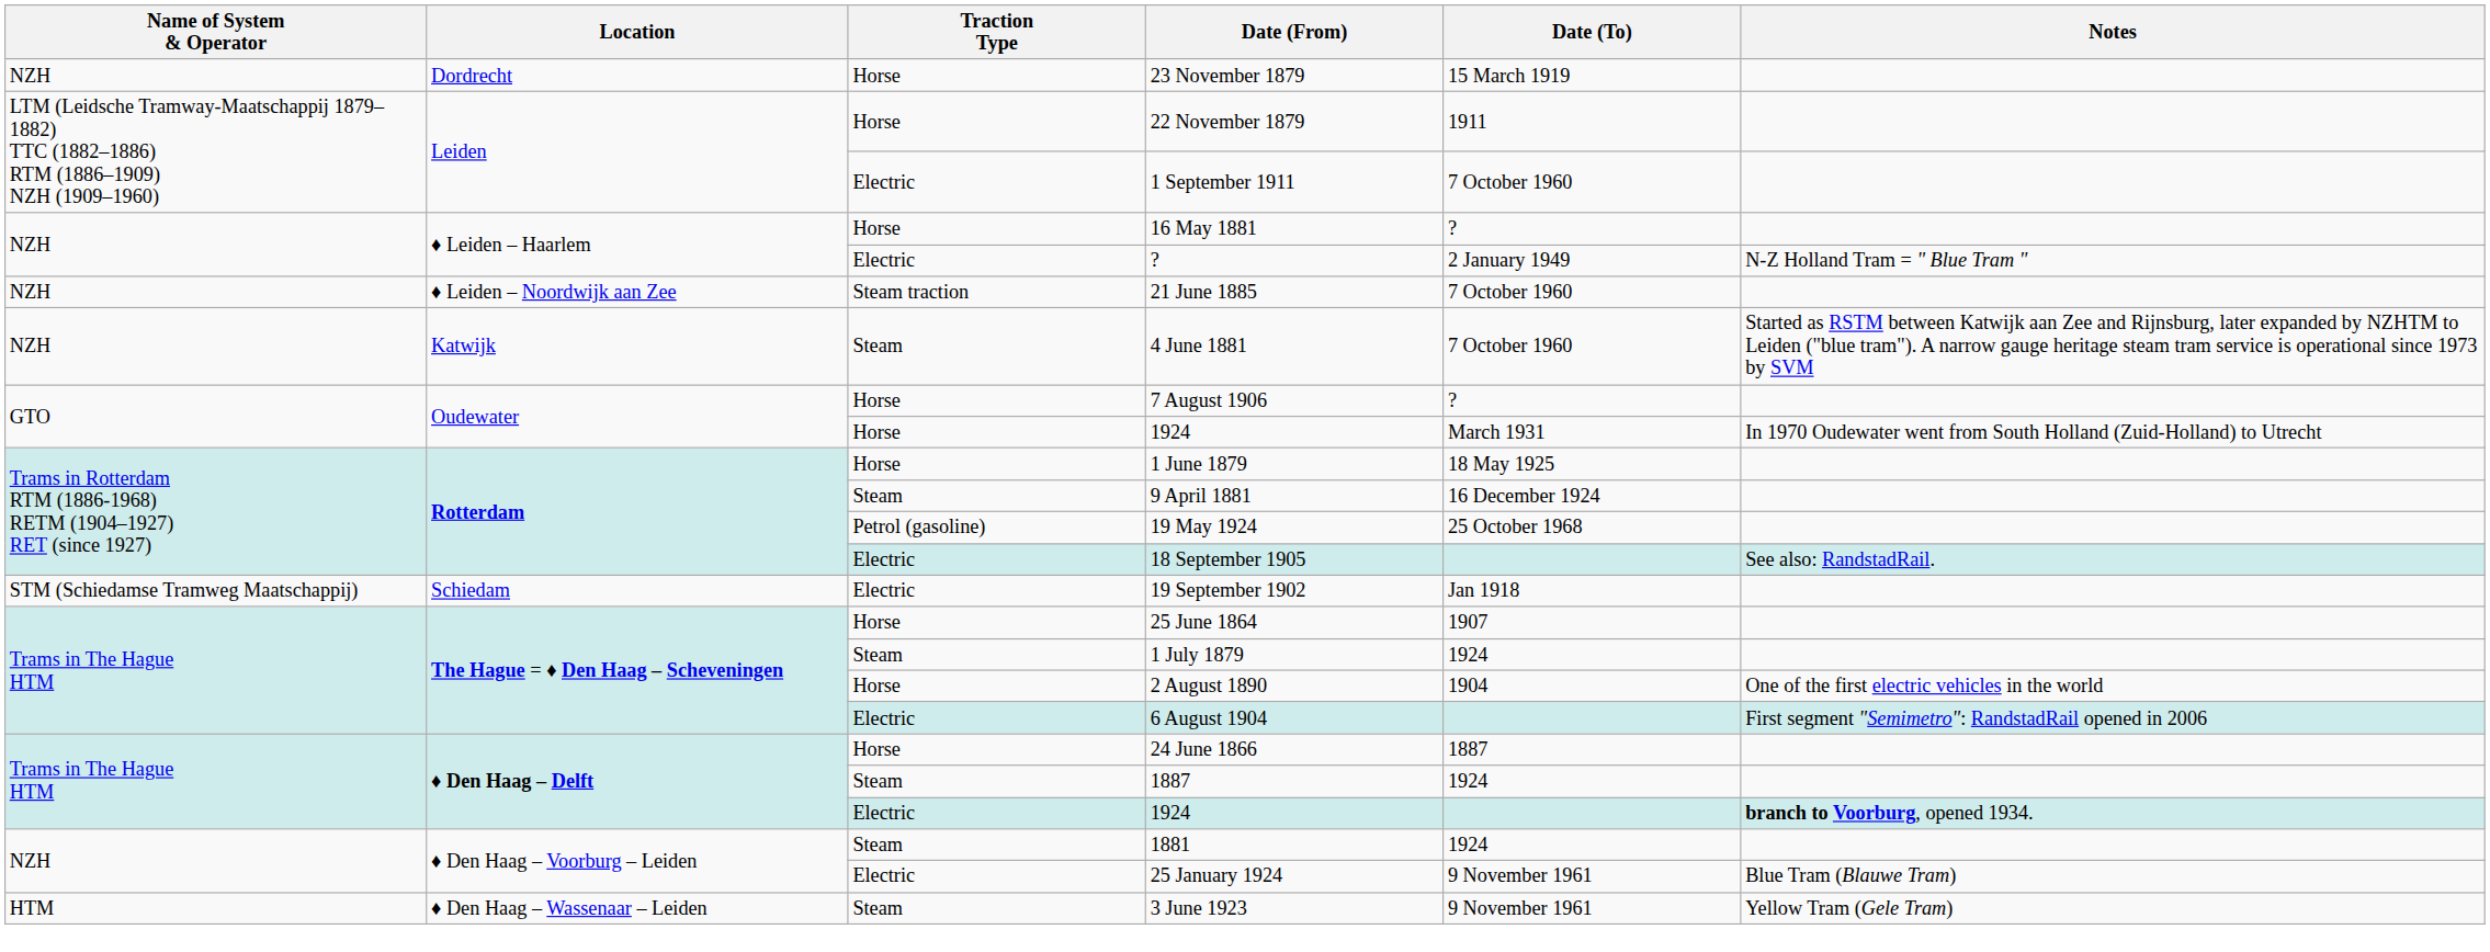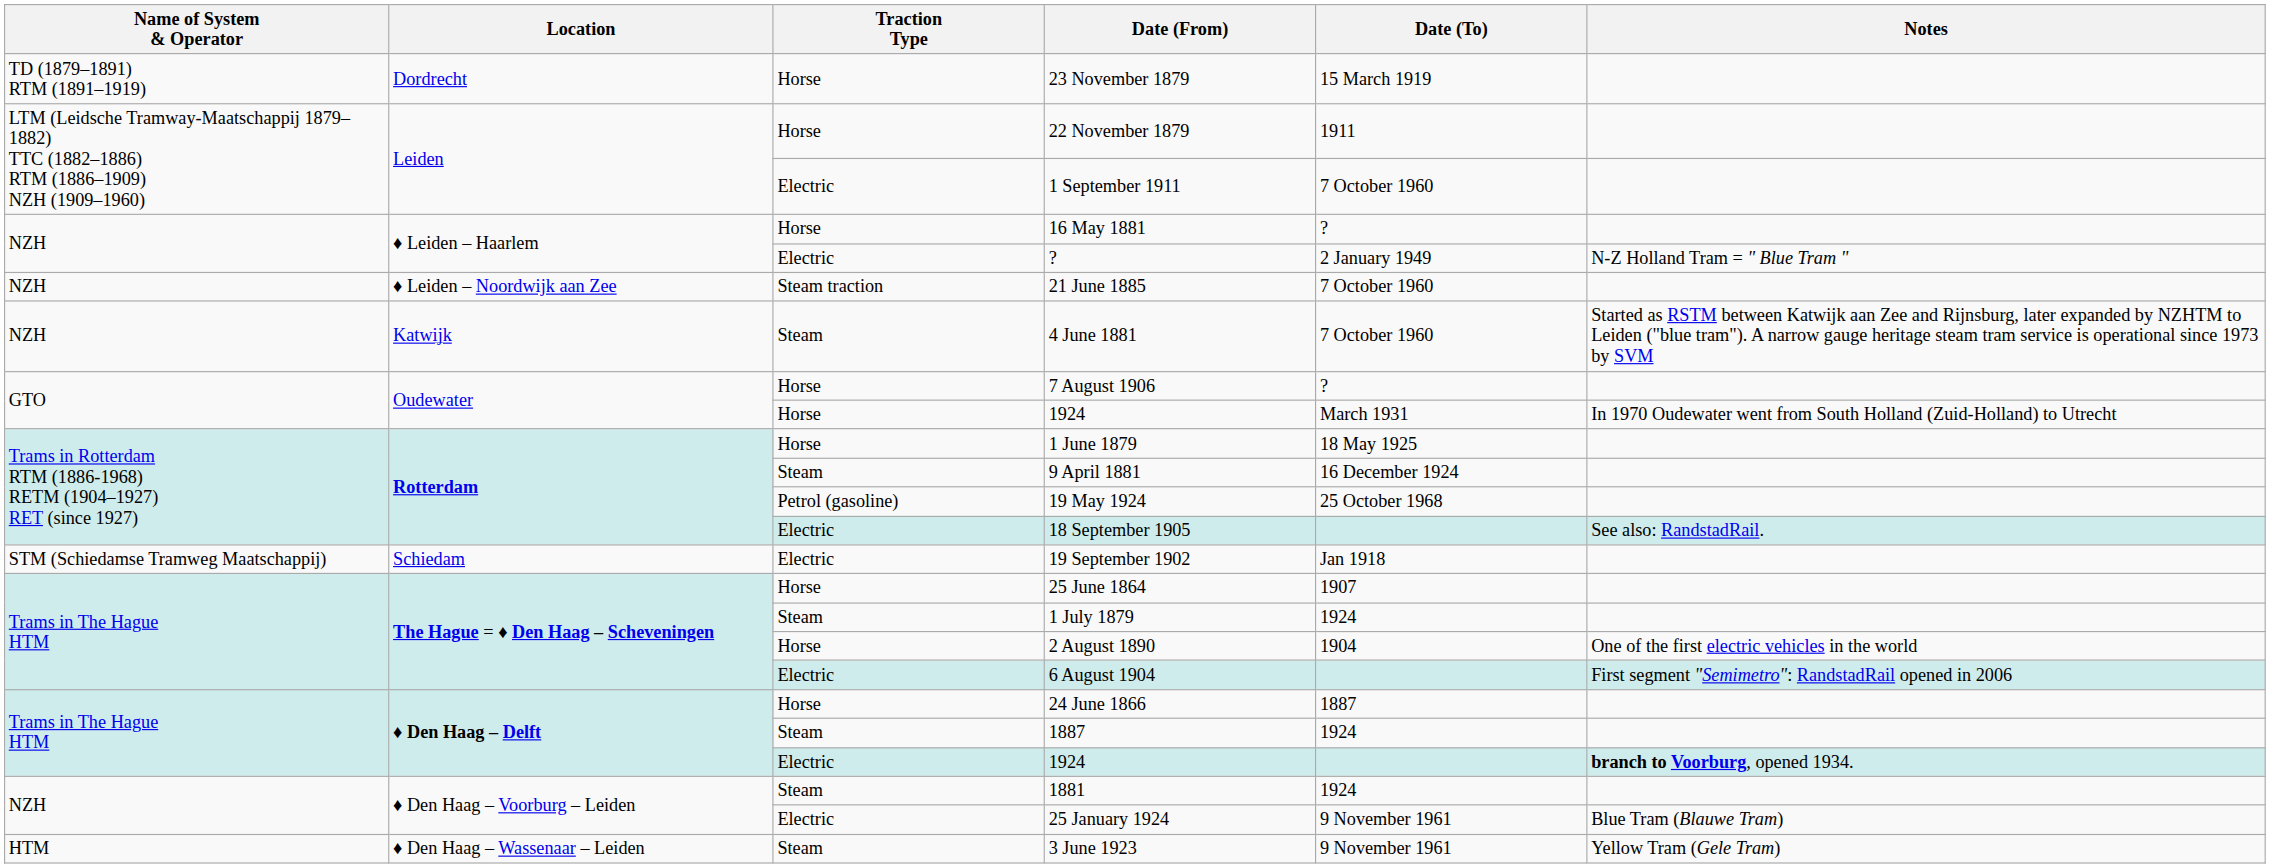23 November 1879 | Name of System & Operator: NZH -> TD (1879–1891) RTM (1891–1919)
